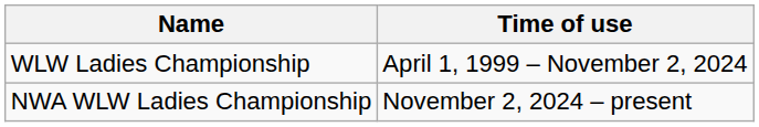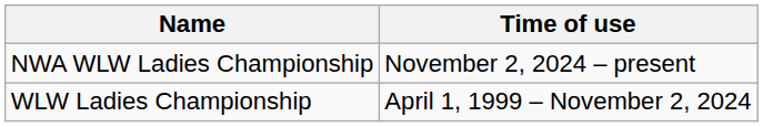rows swapped: WLW Ladies Championship <-> NWA WLW Ladies Championship
